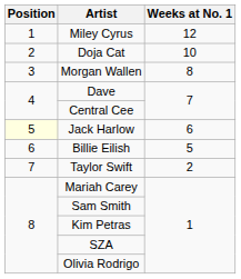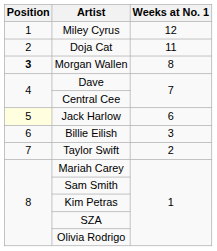Doja Cat | Weeks at No. 1: 10 -> 11
Morgan Wallen | Position: normal -> bold
Billie Eilish | Weeks at No. 1: 5 -> 3
